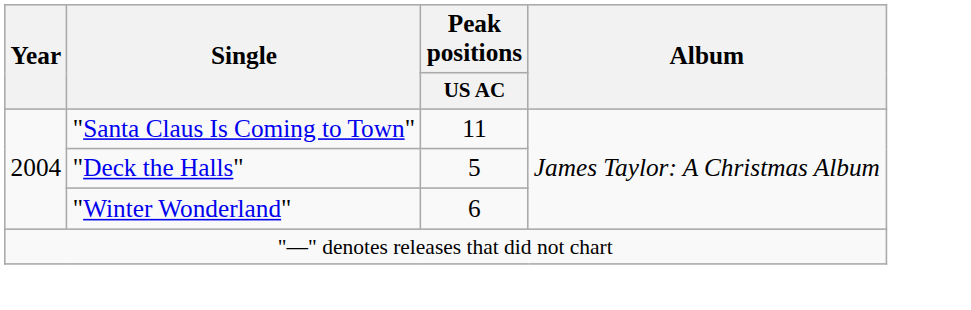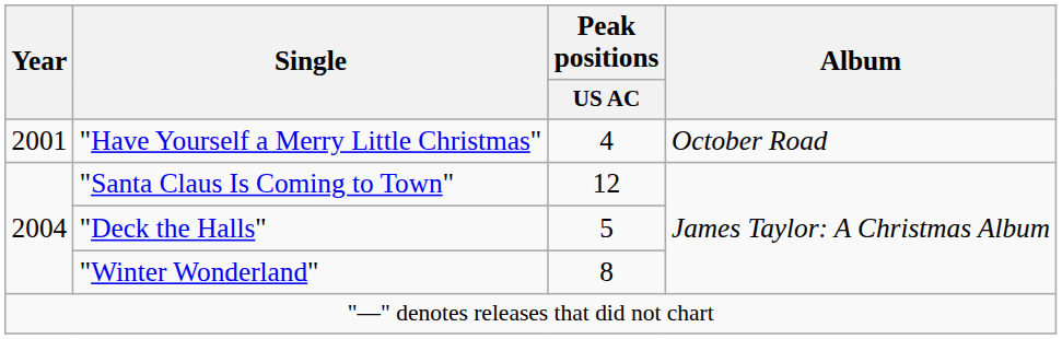+ row: 2001 | "Have Yourself a Merry Little Christmas" | 4 | October Road
"Santa Claus Is Coming to Town" | Peak positions / US AC: 11 -> 12
"Winter Wonderland" | Peak positions / US AC: 6 -> 8
